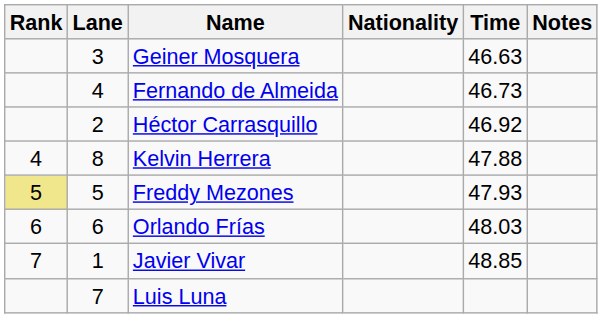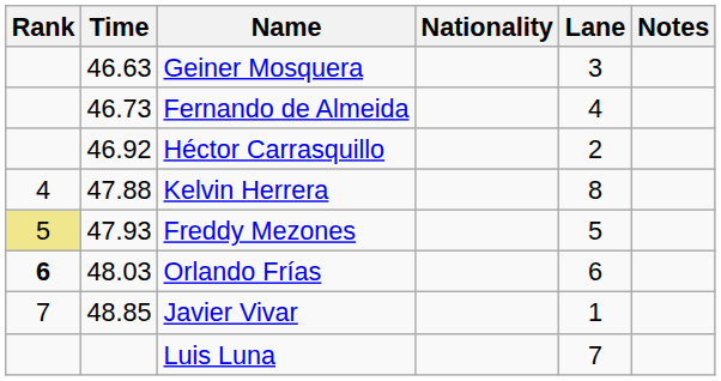columns swapped: Lane <-> Time
Orlando Frías | Rank: normal -> bold
